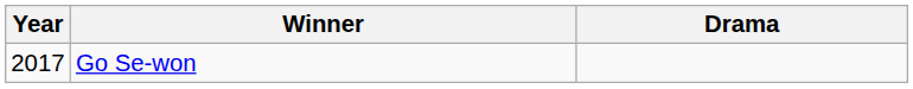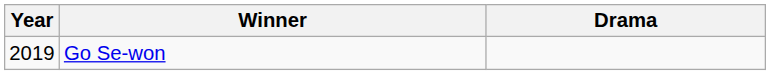Go Se-won | Year: 2017 -> 2019
